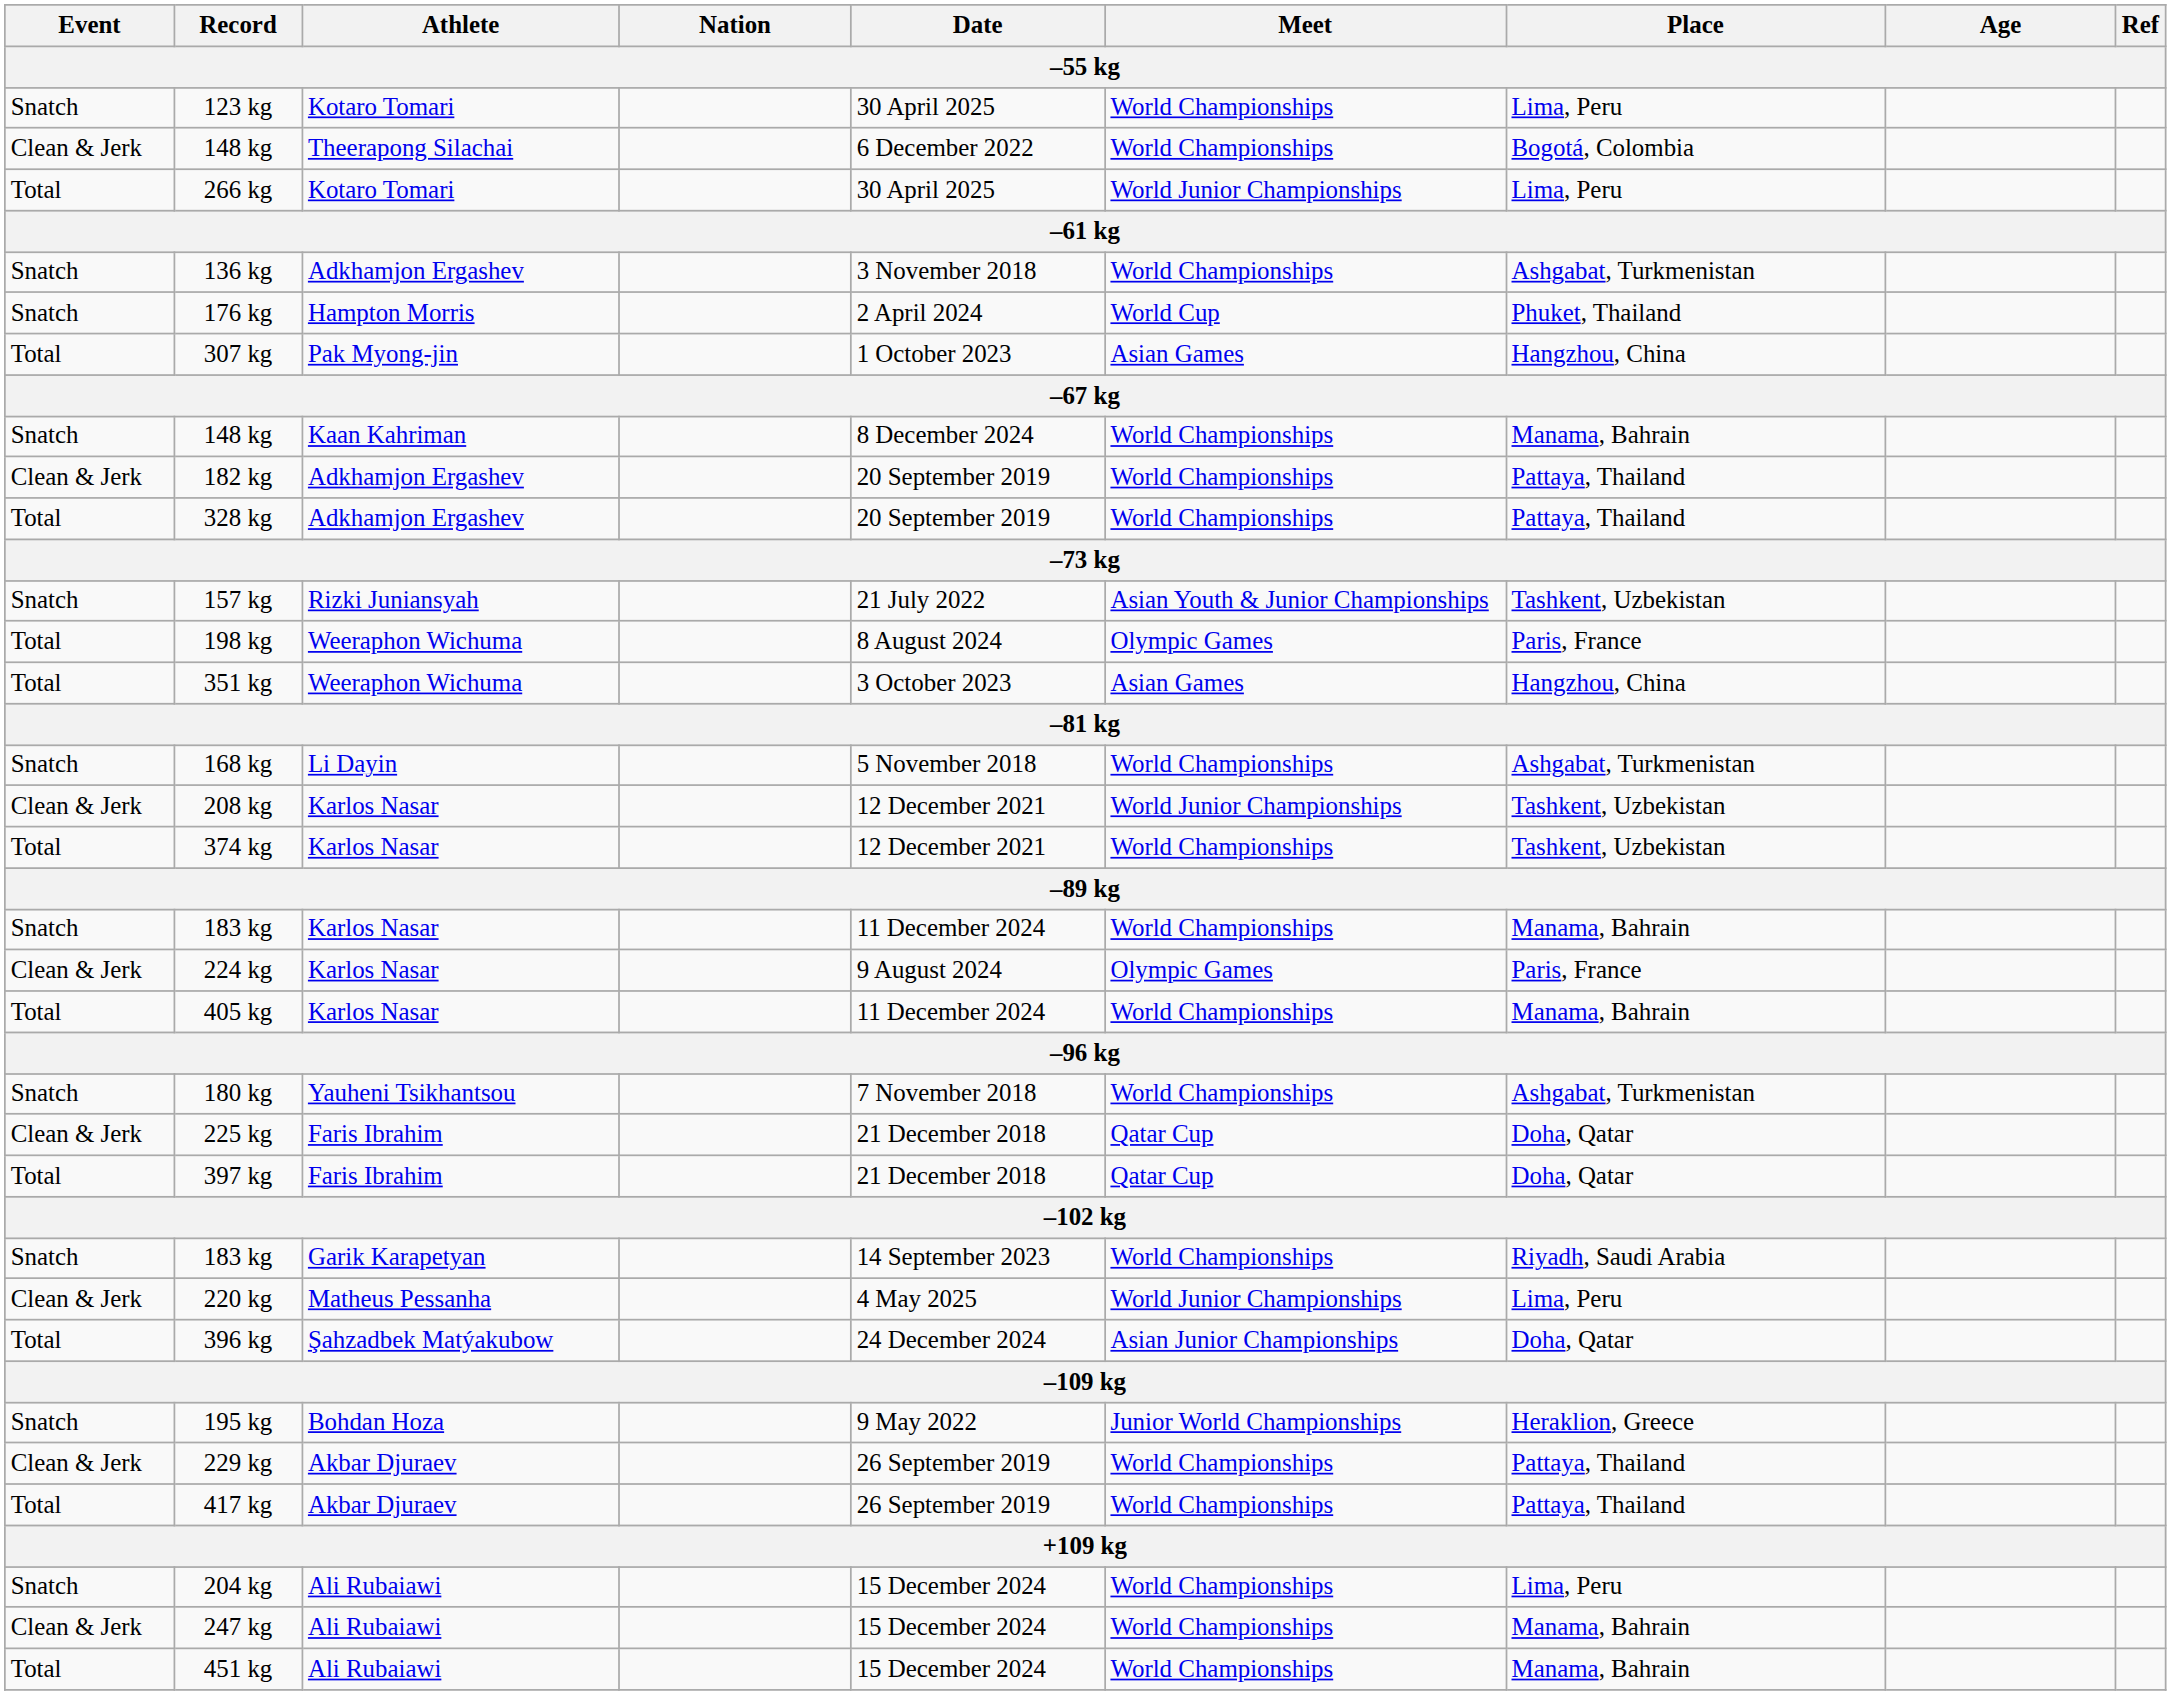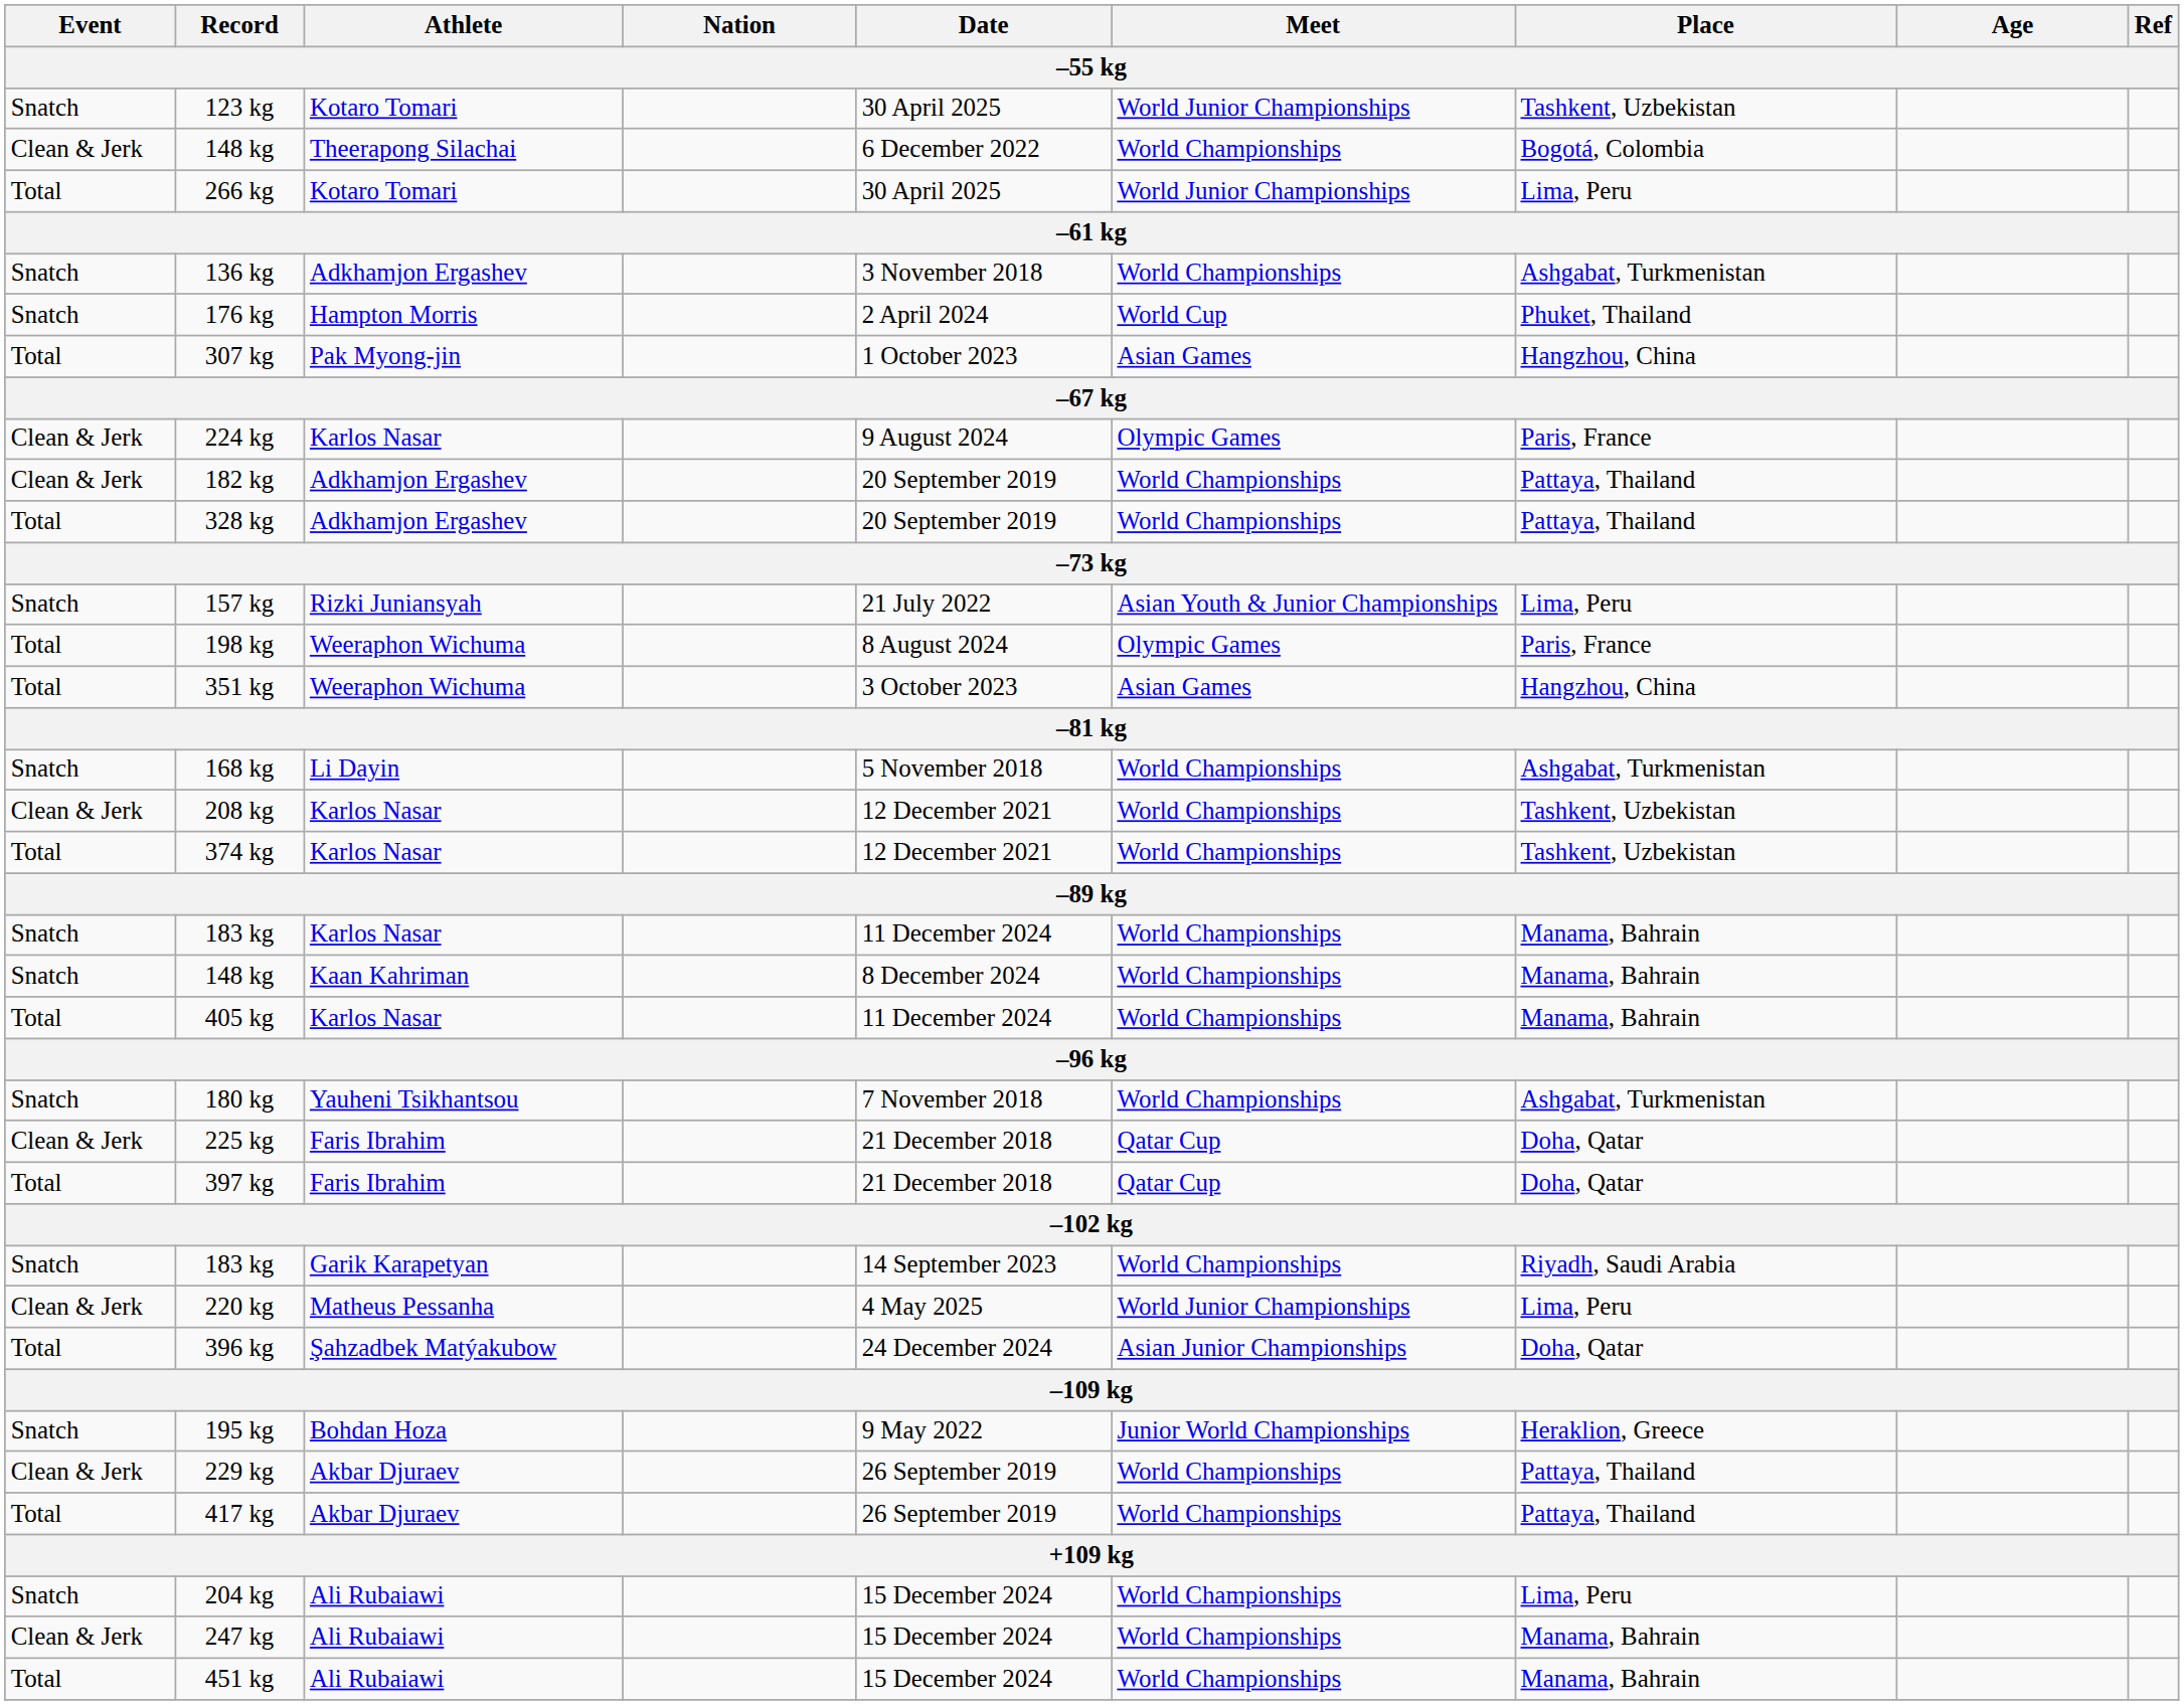123 kg | Meet: World Championships -> World Junior Championships
123 kg | Place: Lima, Peru -> Tashkent, Uzbekistan
rows swapped: 148 kg / Kaan Kahriman <-> 224 kg
157 kg | Place: Tashkent, Uzbekistan -> Lima, Peru
208 kg | Meet: World Junior Championships -> World Championships
